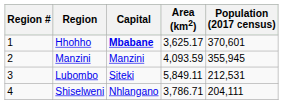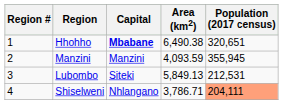Hhohho | Area (km2): 3,625.17 -> 6,490.38
Hhohho | Population (2017 census): 370,601 -> 320,651
Lubombo | Area (km2): 5,849.11 -> 5,849.13
Shiselweni | Population (2017 census): no background -> lightsalmon background
